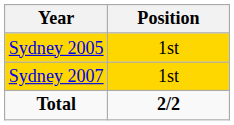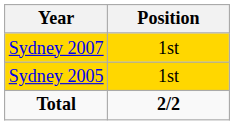rows swapped: Sydney 2005 <-> Sydney 2007
